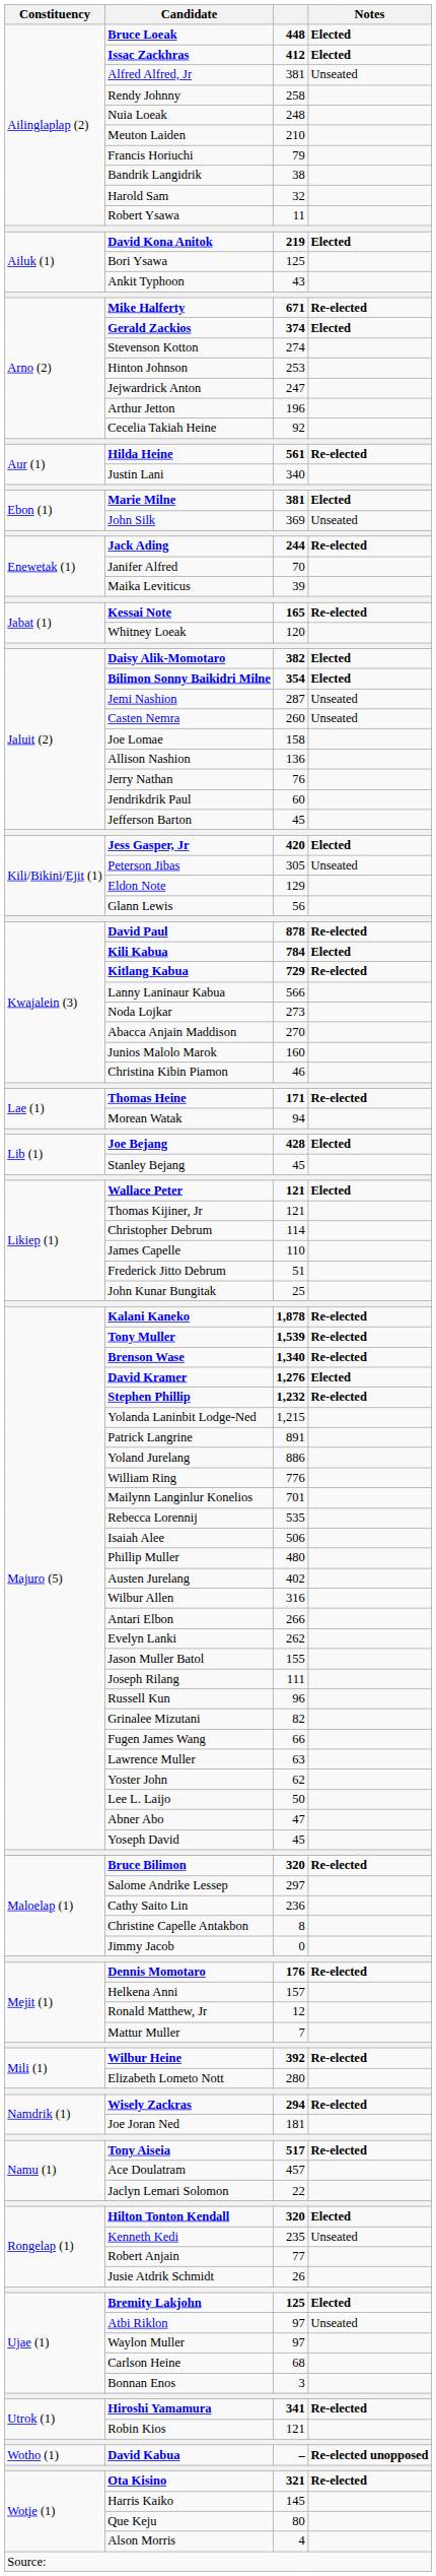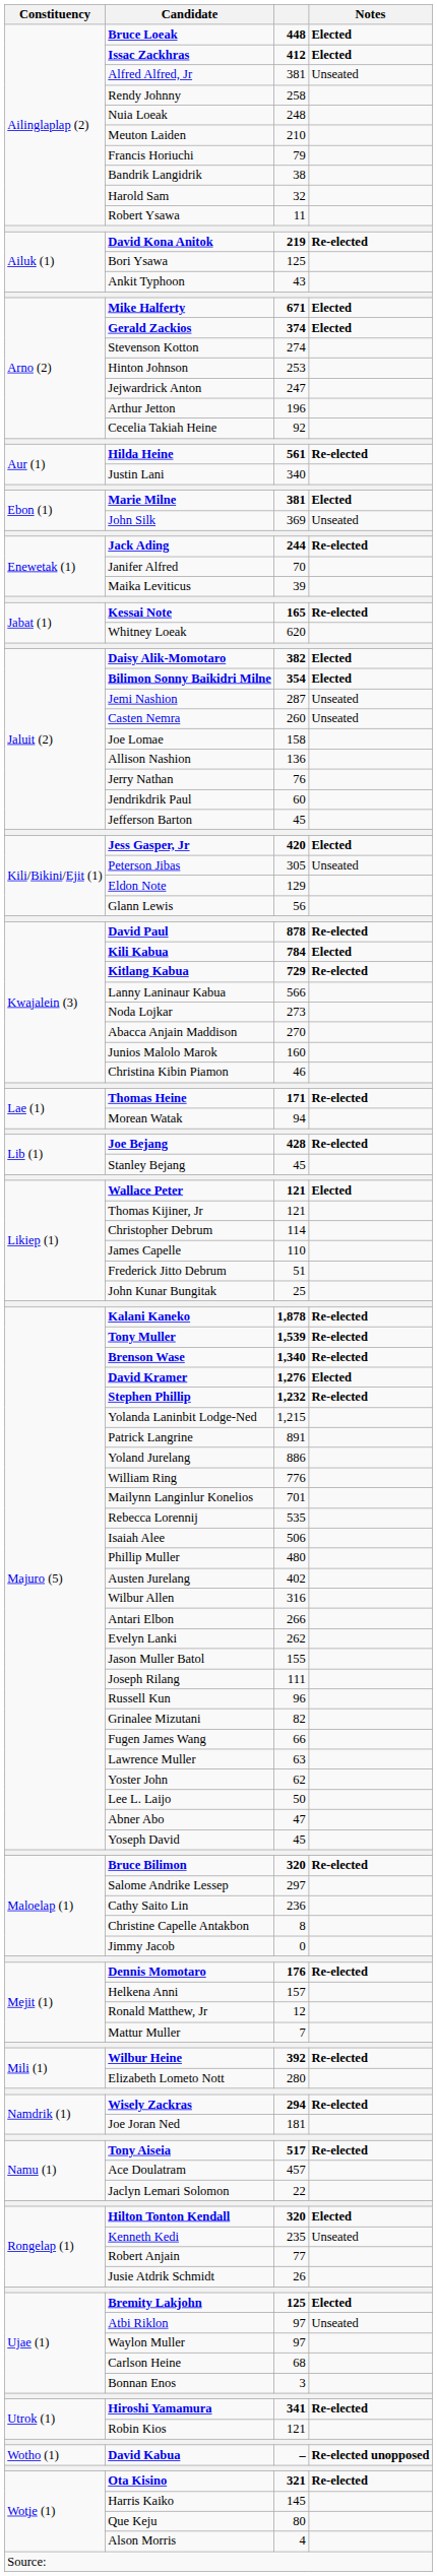David Kona Anitok | Notes: Elected -> Re-elected
Mike Halferty | Notes: Re-elected -> Elected
Whitney Loeak | column 3: 120 -> 620
Joe Bejang | Notes: Elected -> Re-elected
